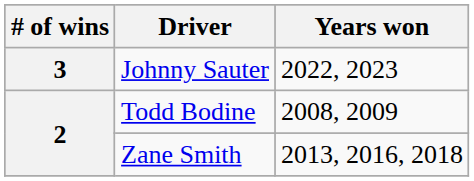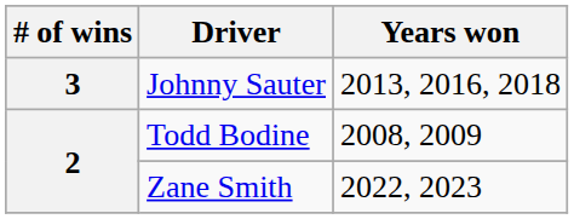Johnny Sauter | Years won: 2022, 2023 -> 2013, 2016, 2018
Zane Smith | Years won: 2013, 2016, 2018 -> 2022, 2023
